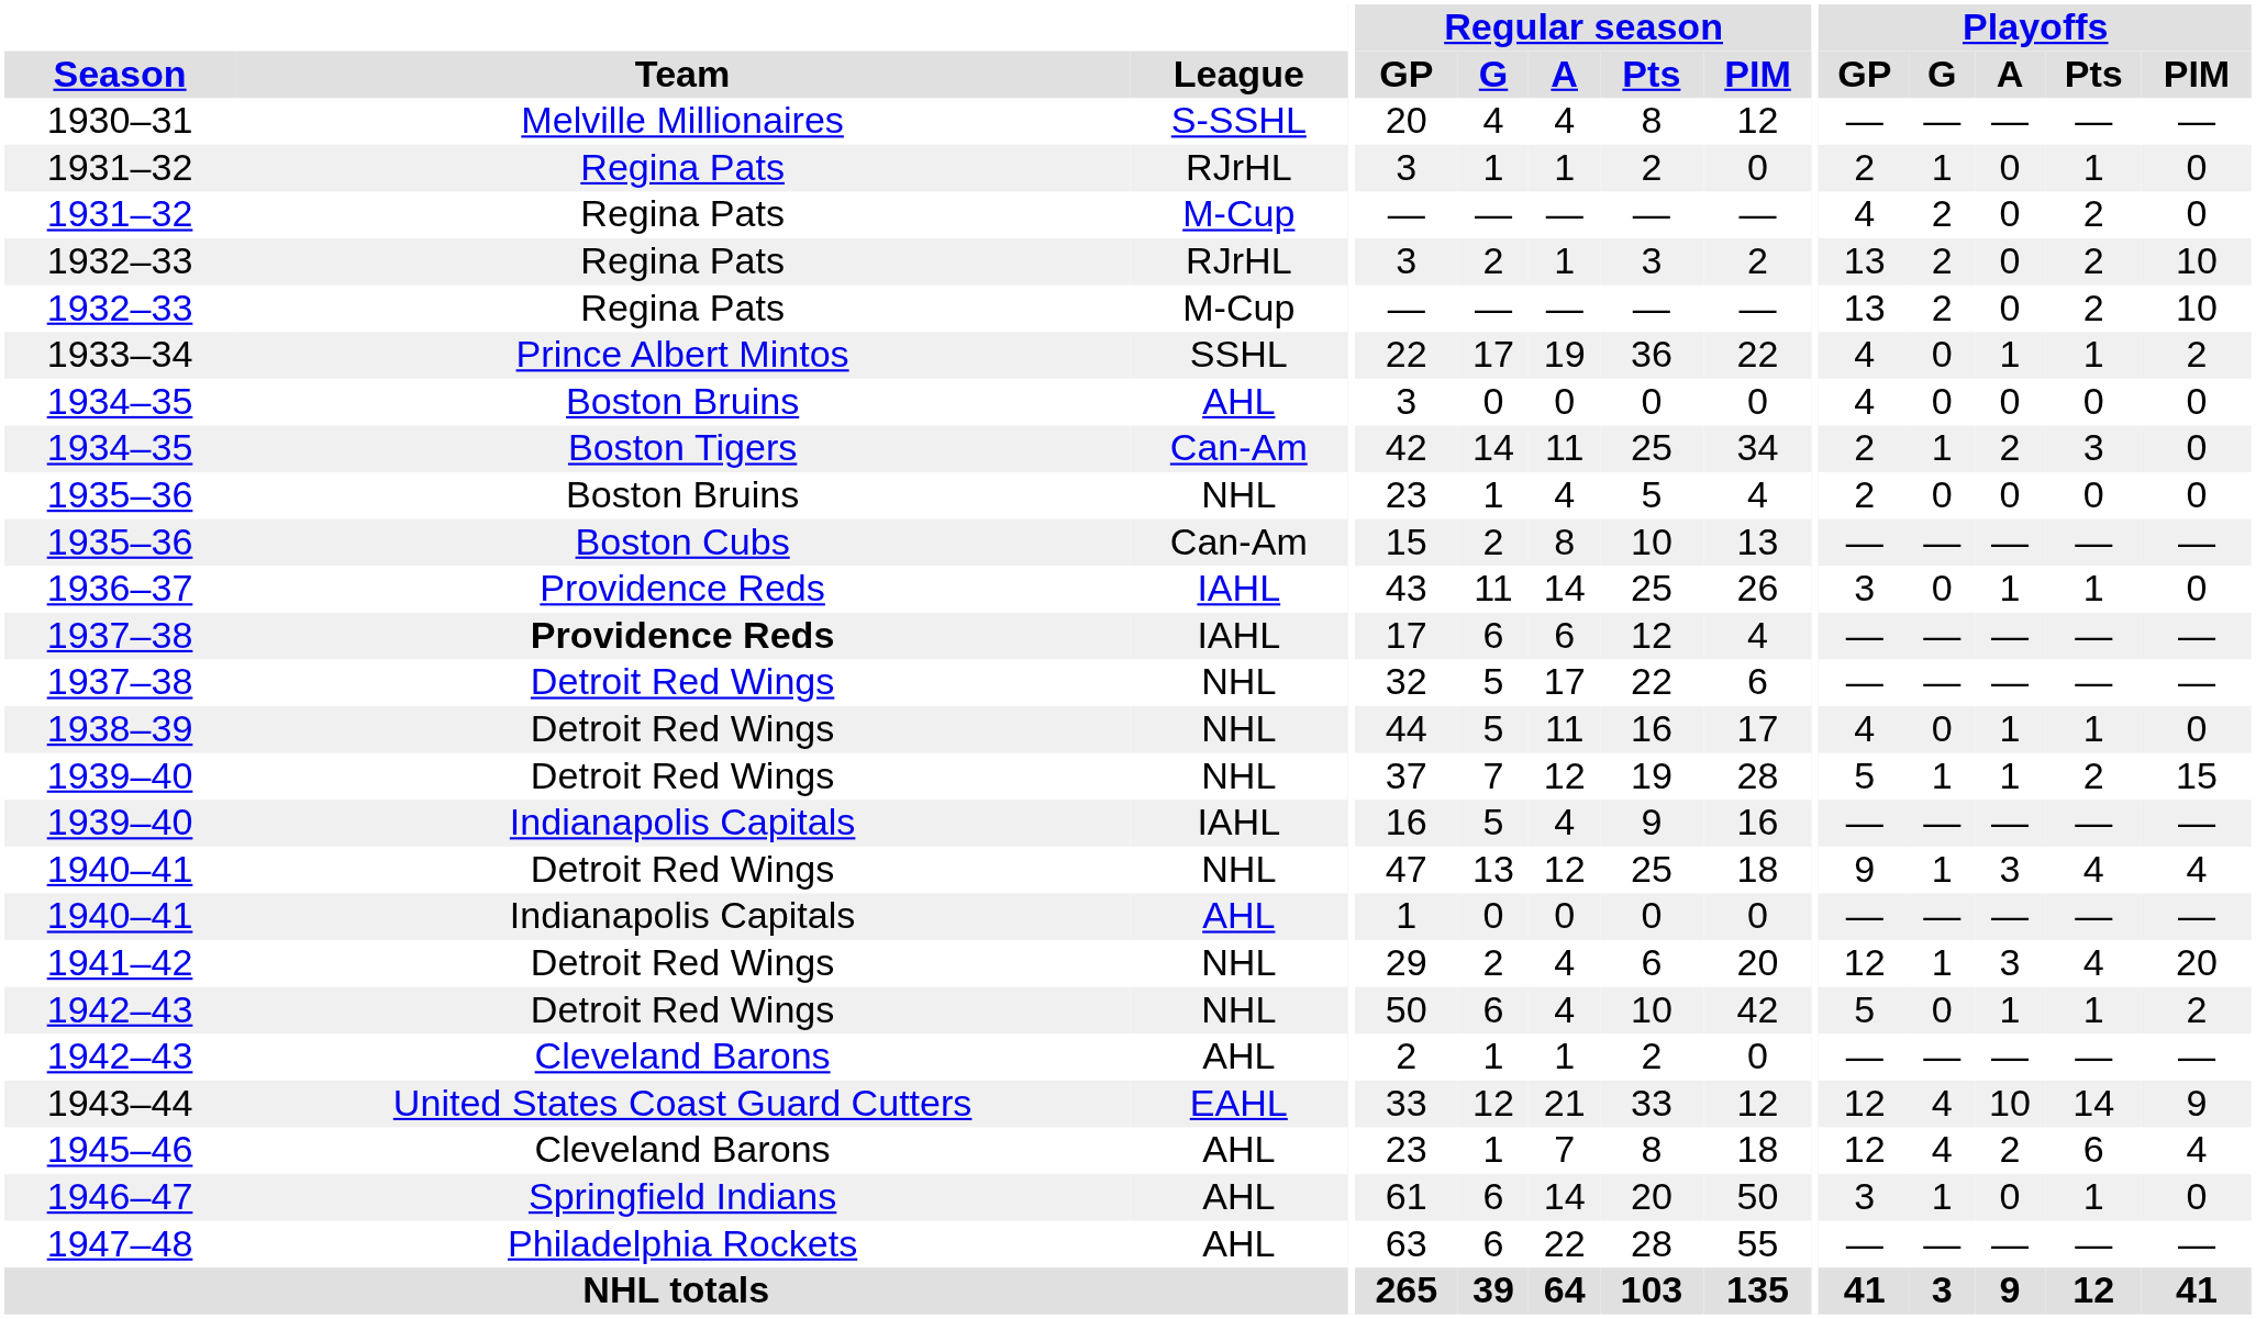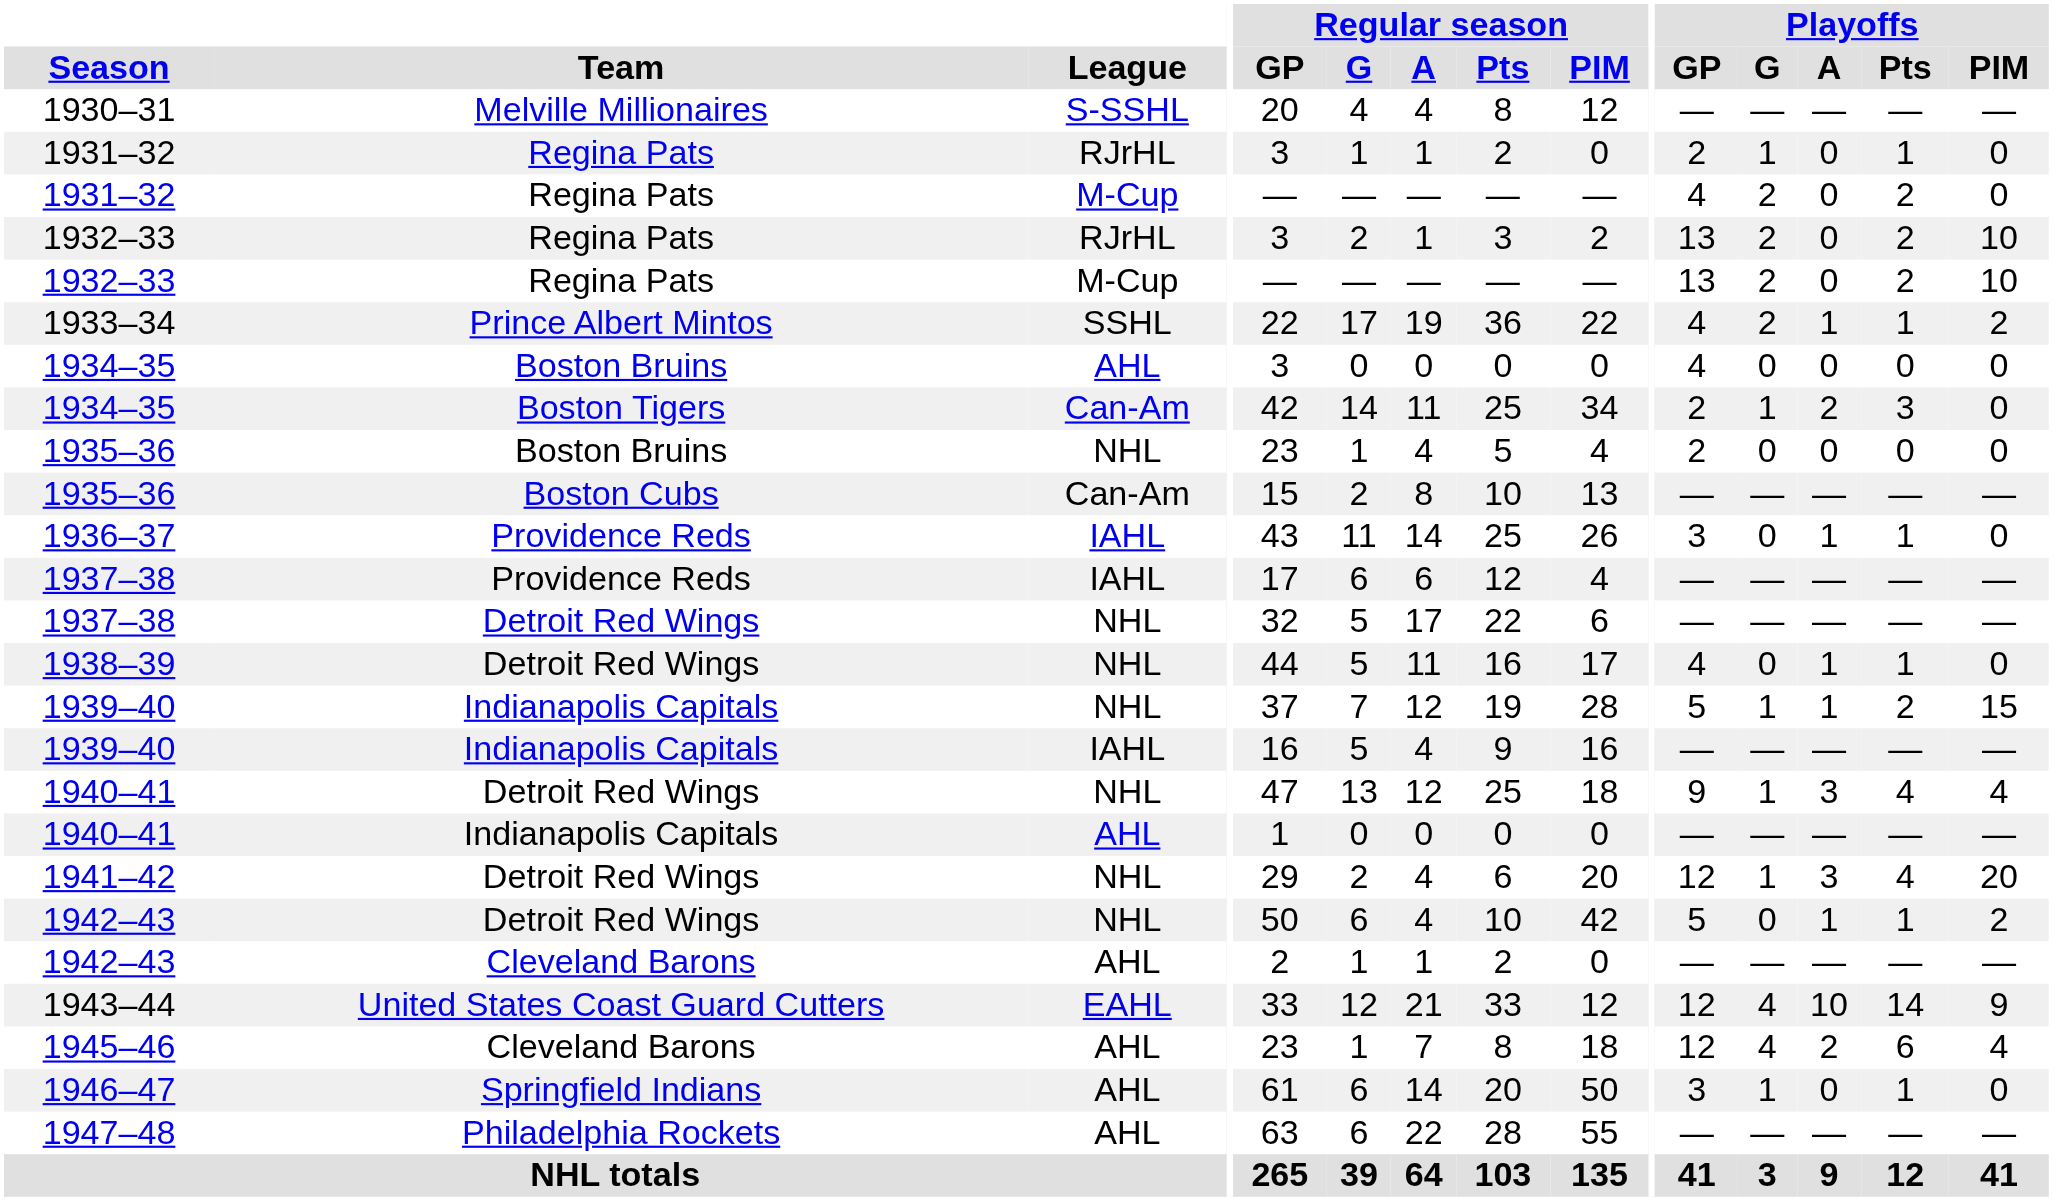1933–34 | Playoffs / G: 0 -> 2
1937–38 / IAHL | Team: bold -> normal
1939–40 / NHL | Team: Detroit Red Wings -> Indianapolis Capitals
